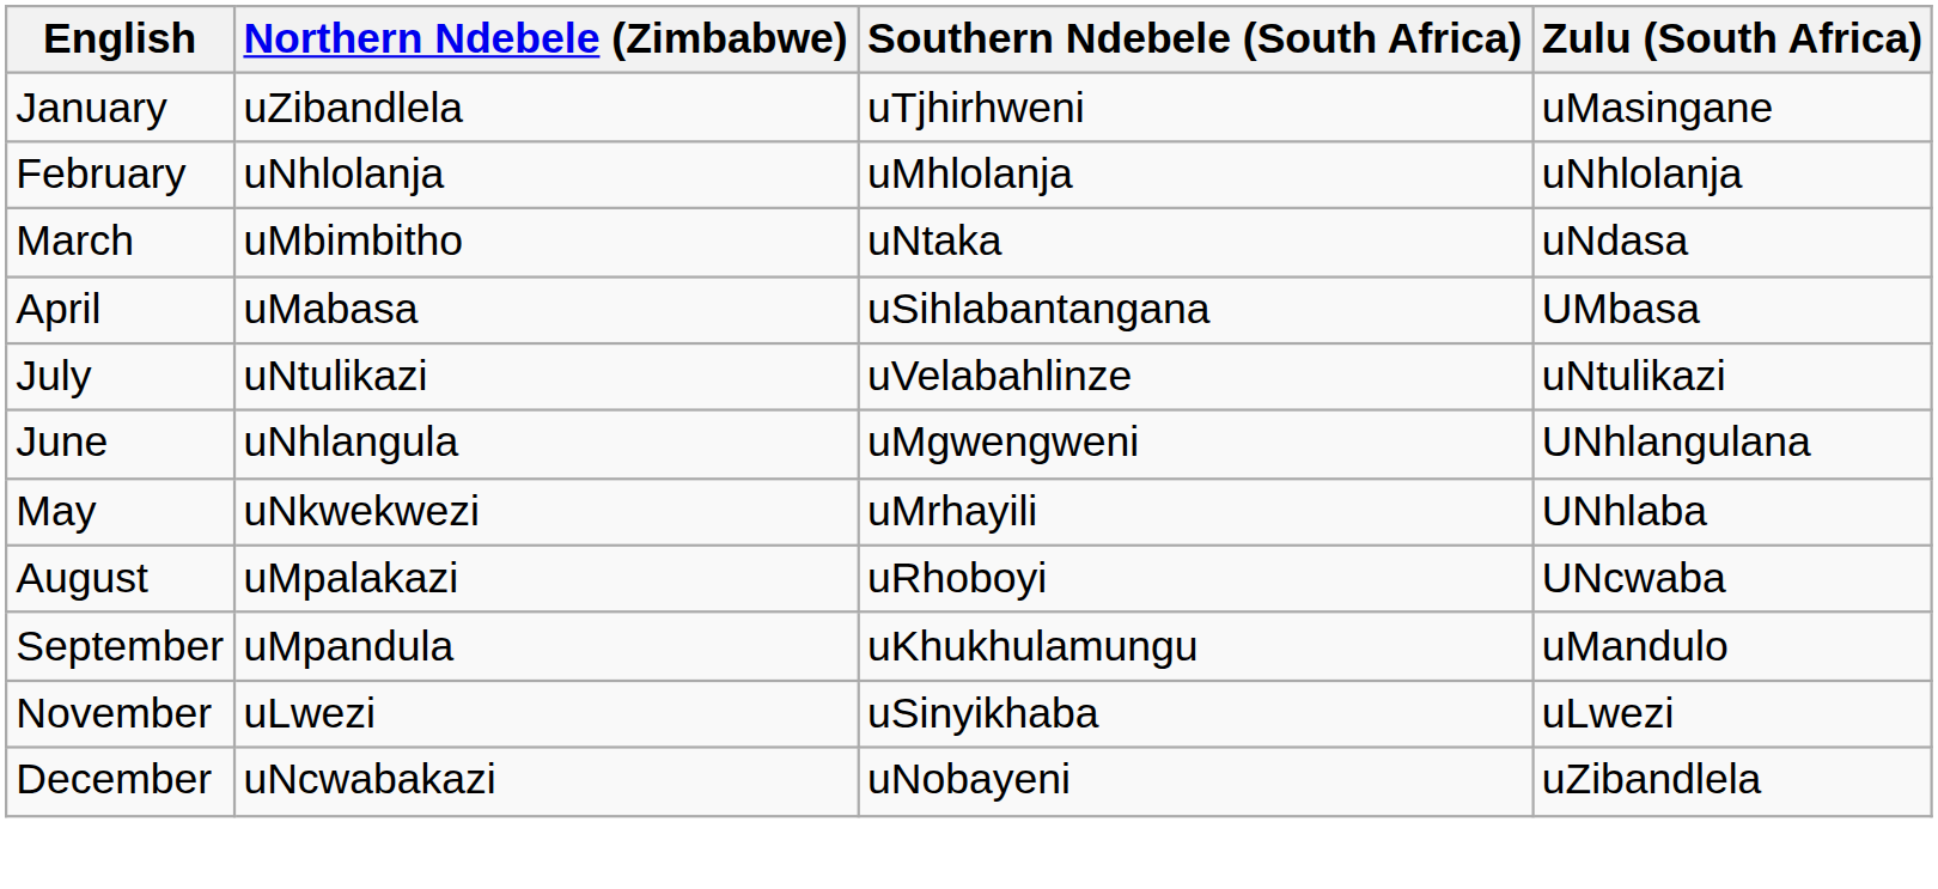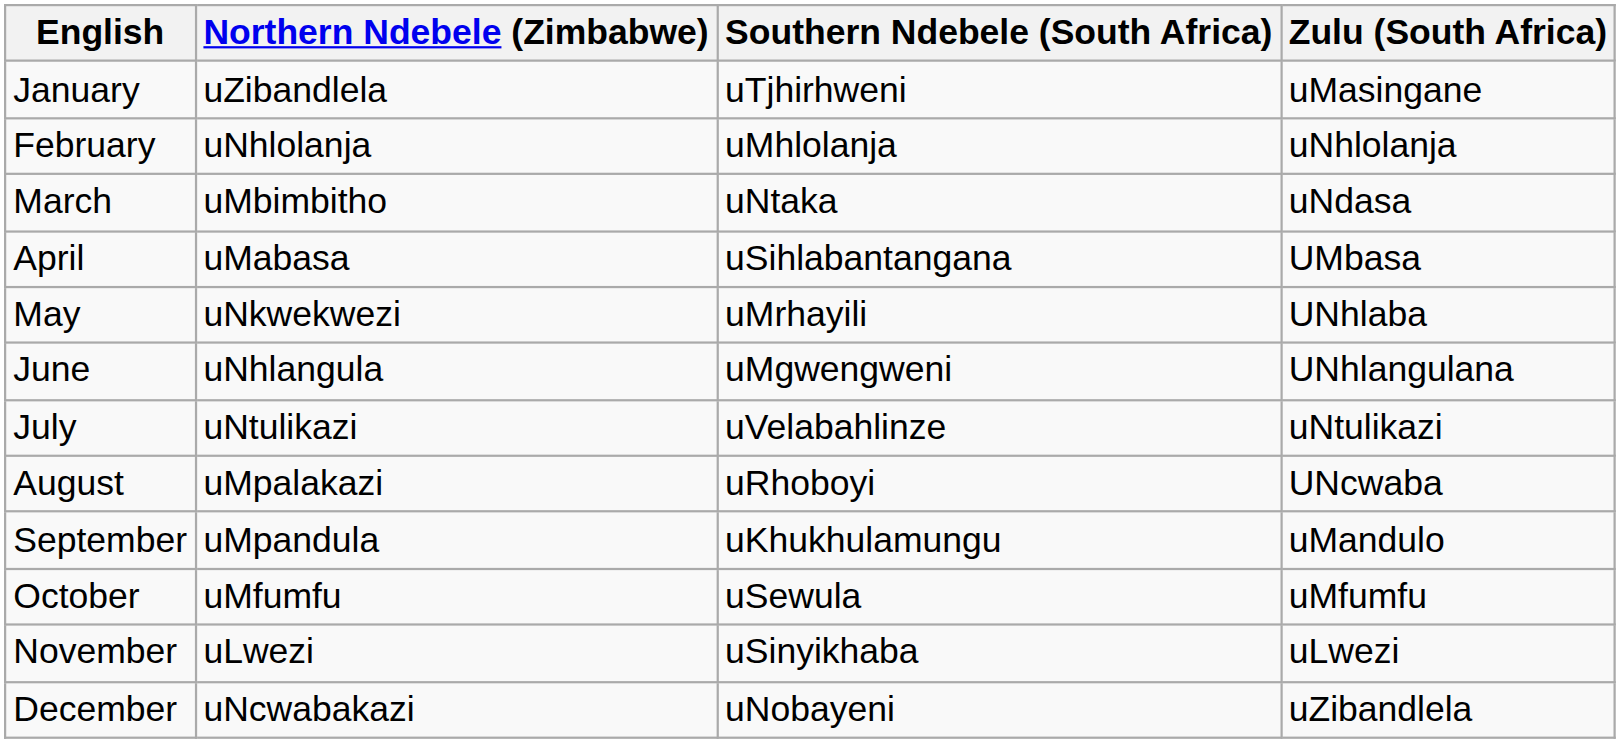rows swapped: May <-> July
+ row: October | uMfumfu | uSewula | uMfumfu
